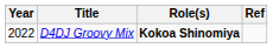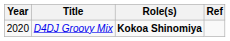D4DJ Groovy Mix | Year: 2022 -> 2020
